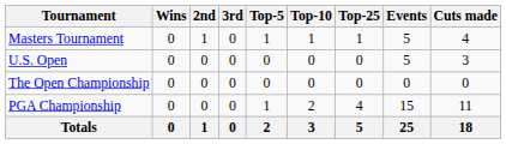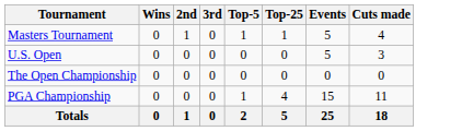- column: Top-10 | 1 | 0 | 0 | 2 | 3
